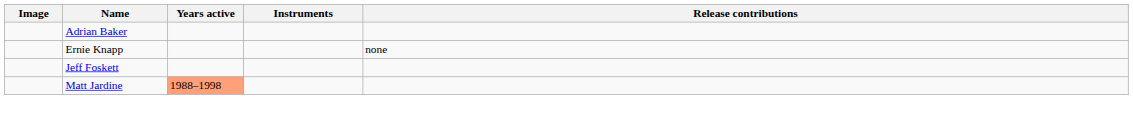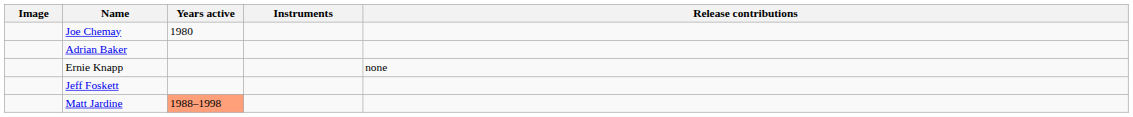+ row: Joe Chemay | 1980
